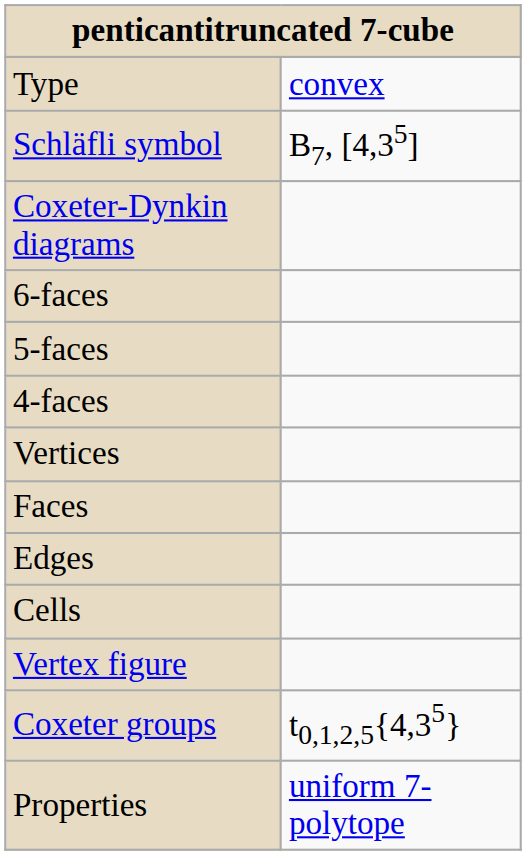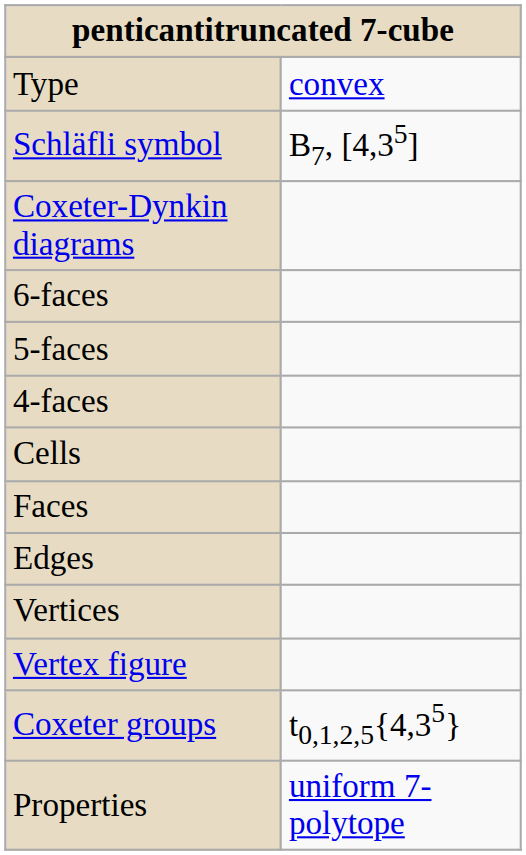rows swapped: Cells <-> Vertices
